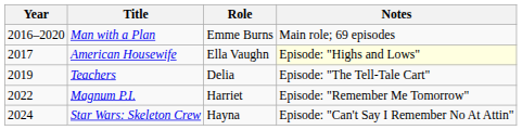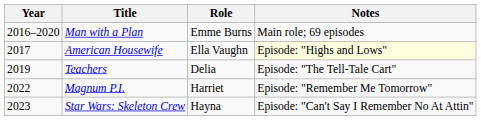Star Wars: Skeleton Crew | Year: 2024 -> 2023
